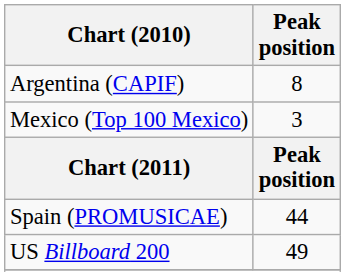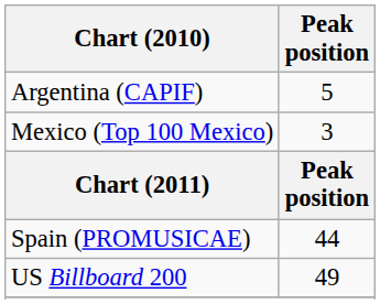Argentina (CAPIF) | Peak position: 8 -> 5
